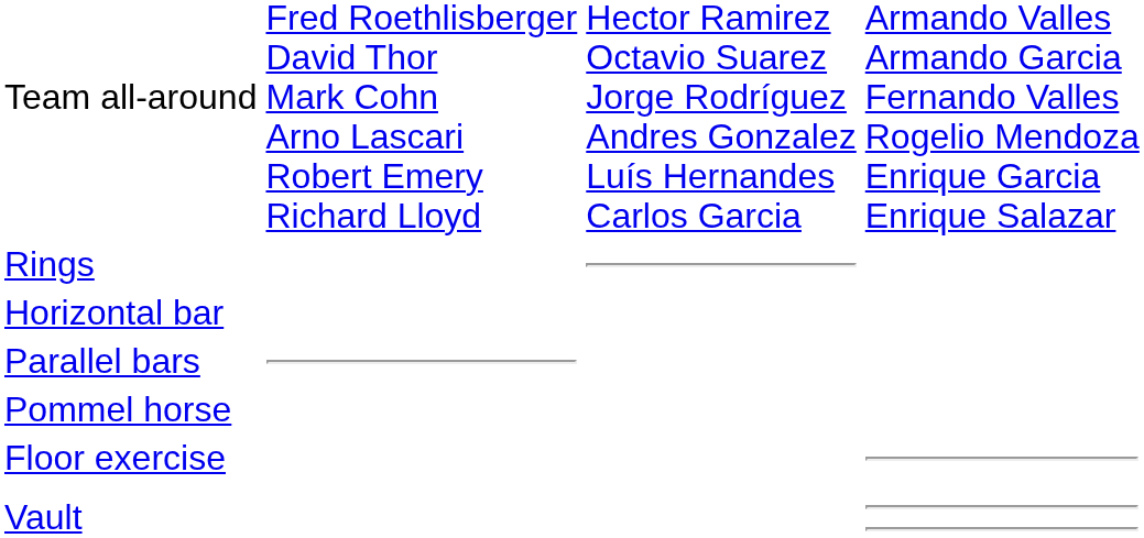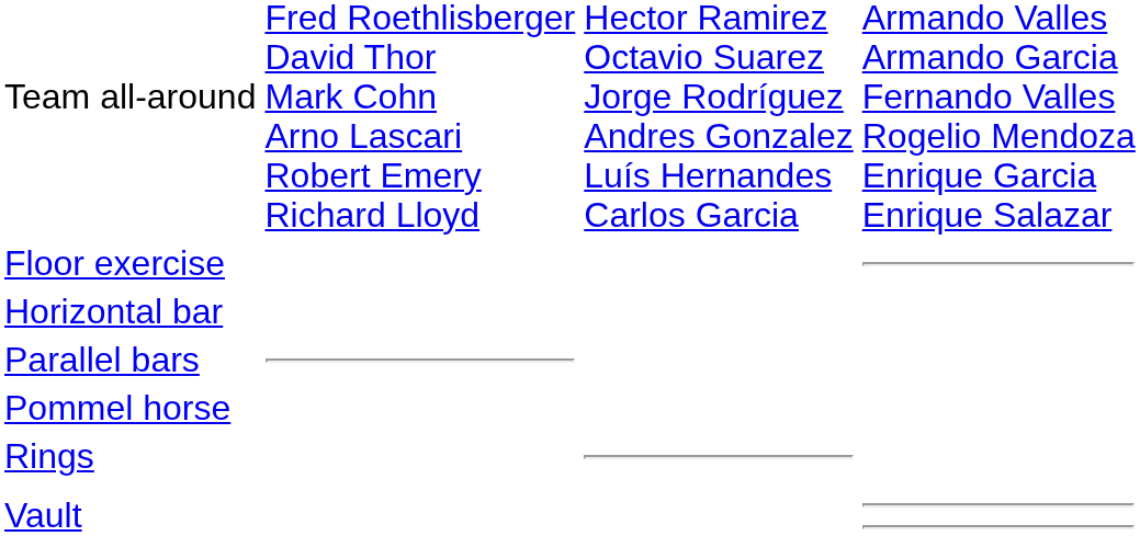rows swapped: Floor exercise <-> Rings
